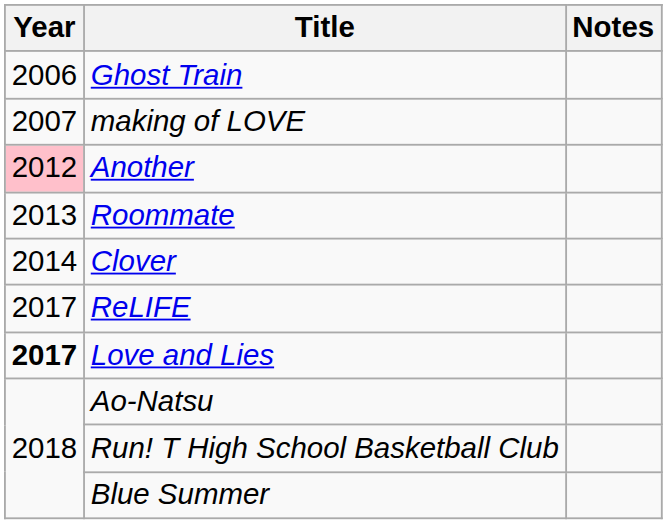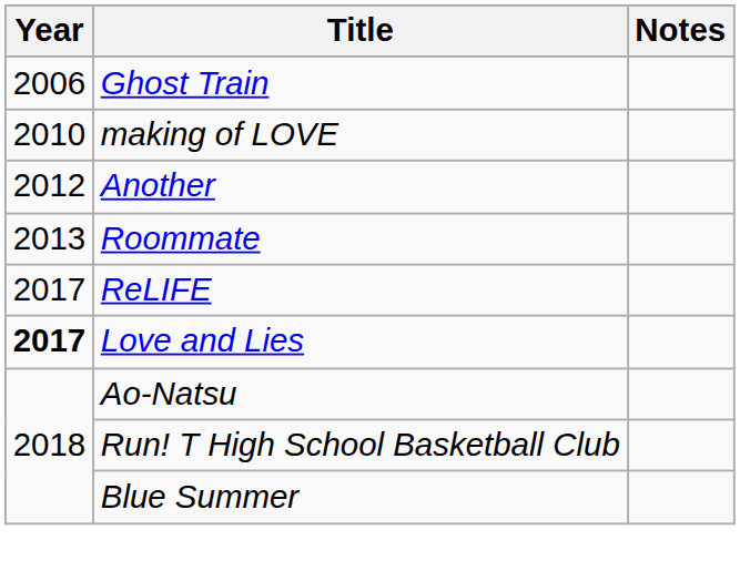making of LOVE | Year: 2007 -> 2010
Another | Year: pink background -> no background
- row: 2014 | Clover
